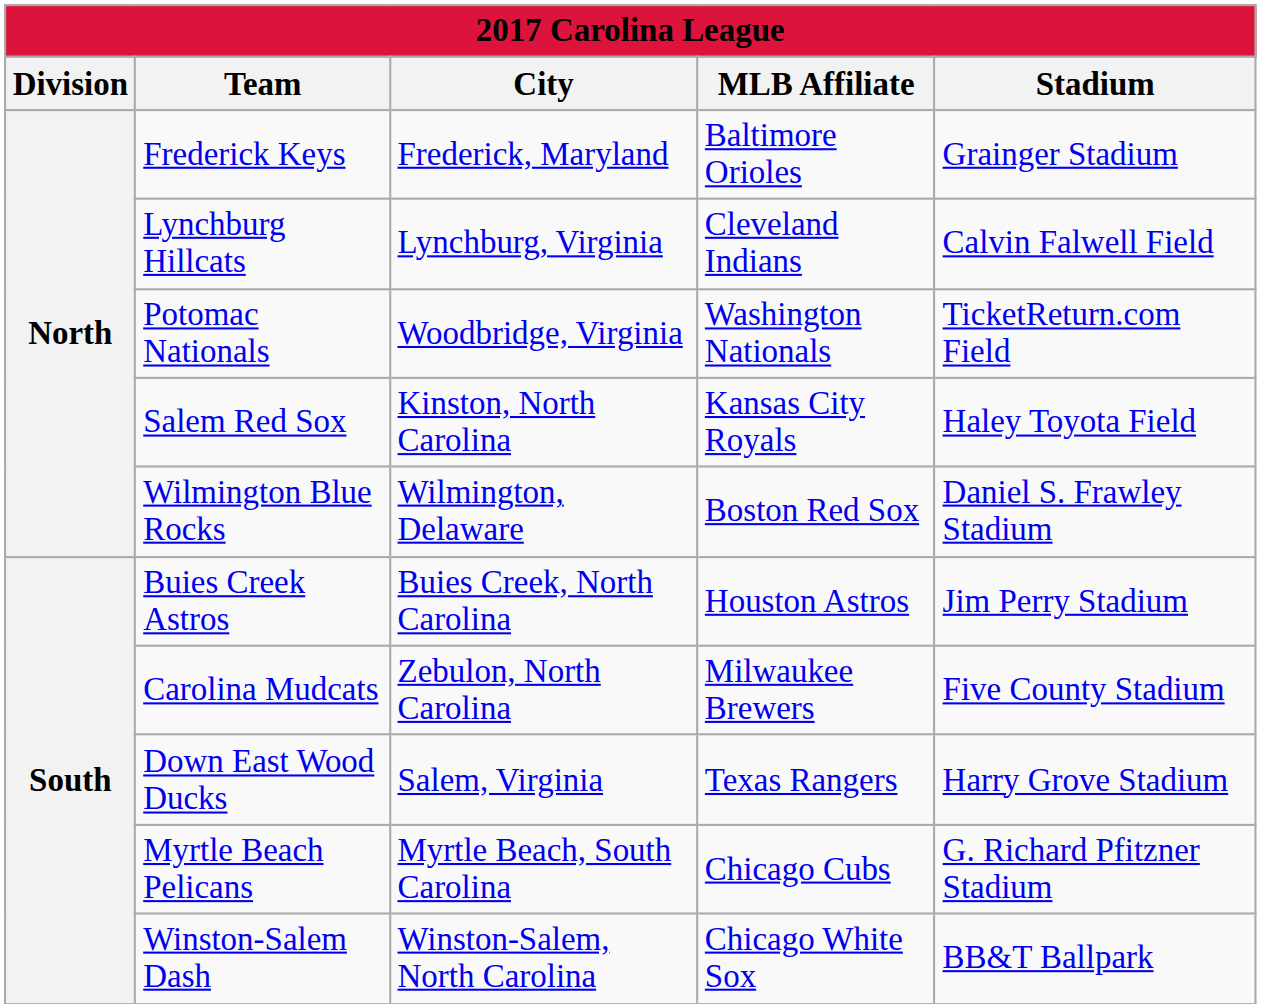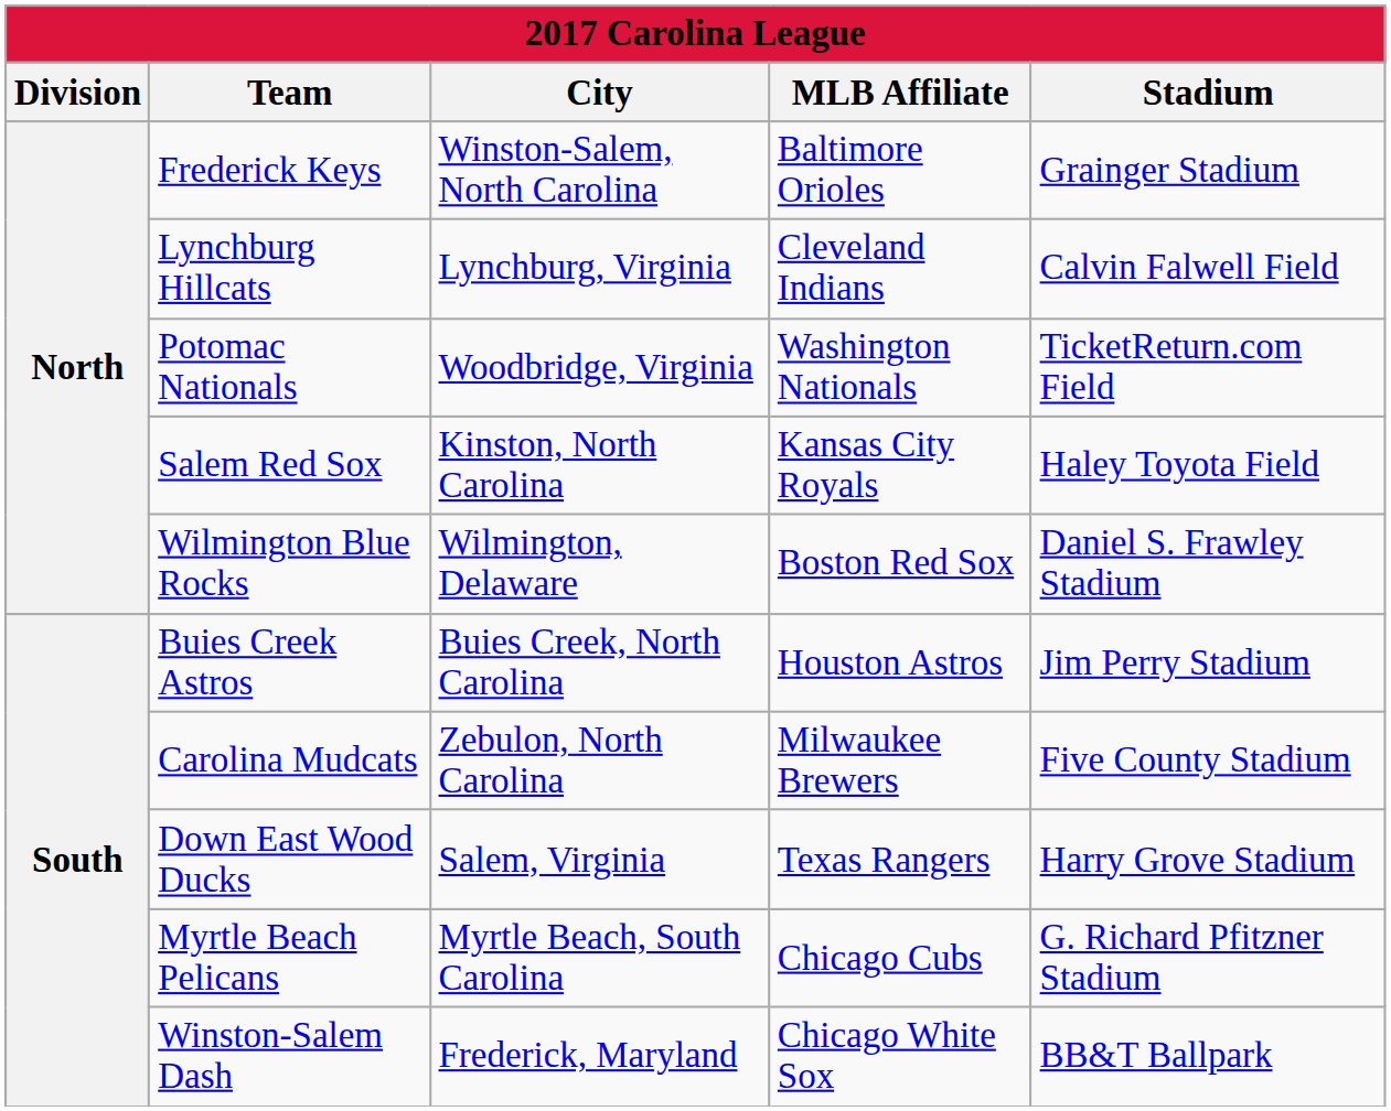Frederick Keys | City: Frederick, Maryland -> Winston-Salem, North Carolina
Winston-Salem Dash | City: Winston-Salem, North Carolina -> Frederick, Maryland
